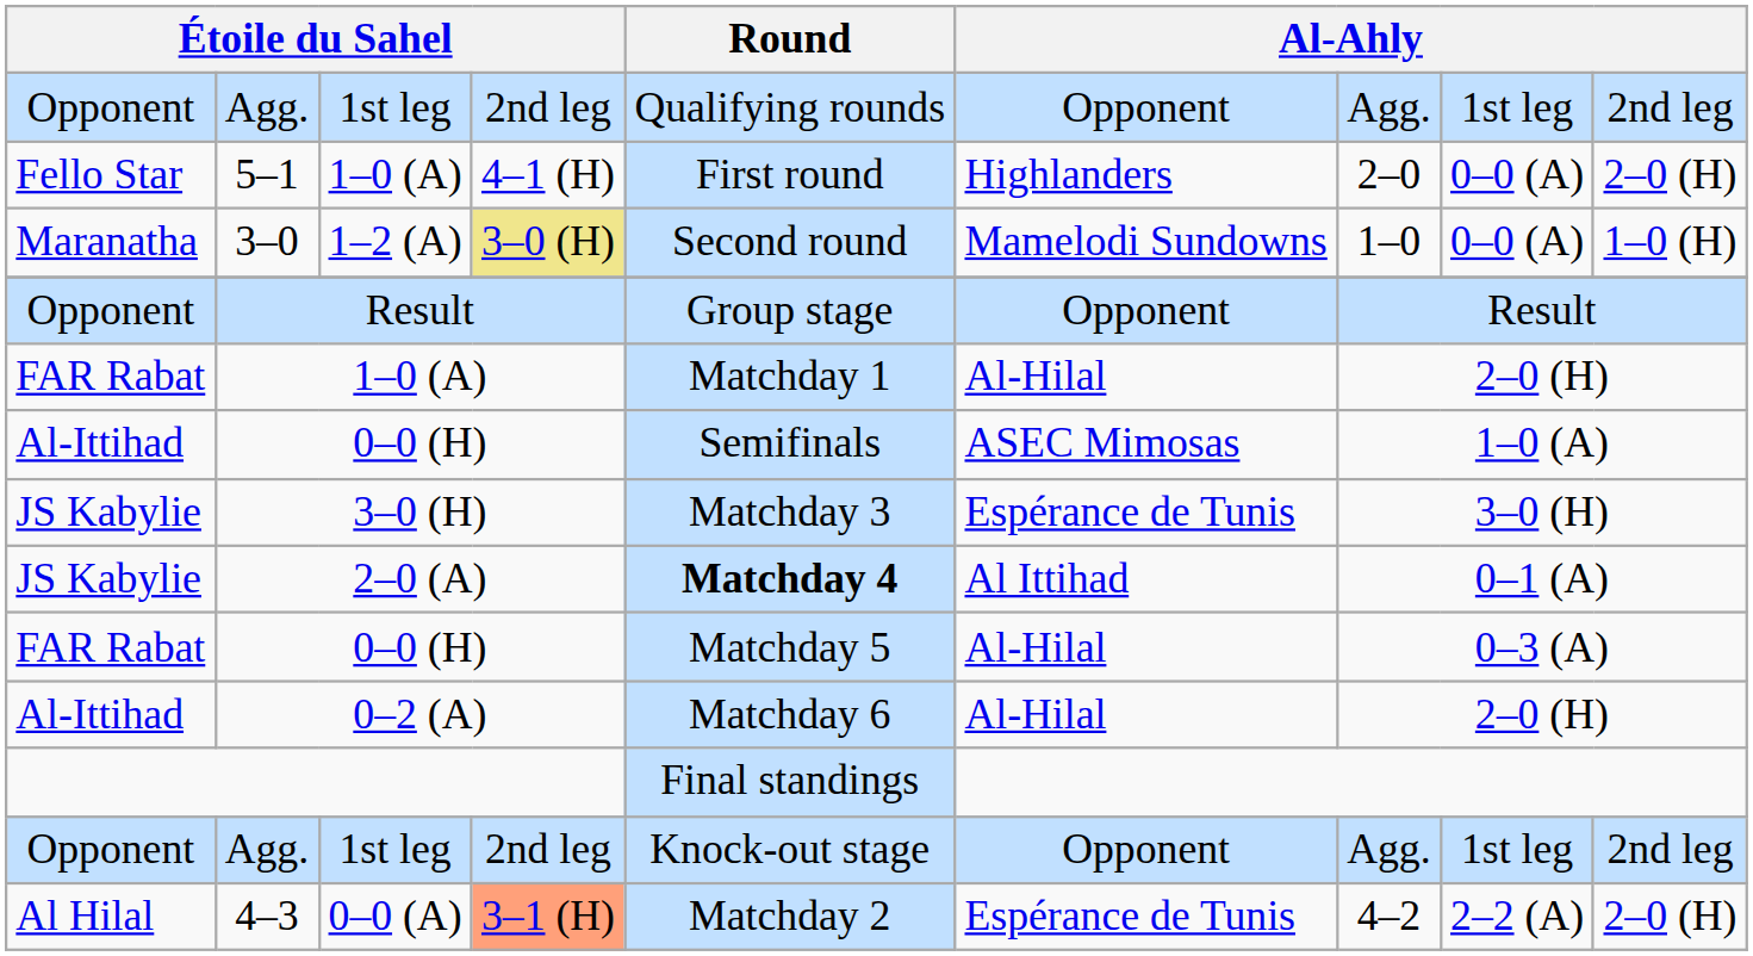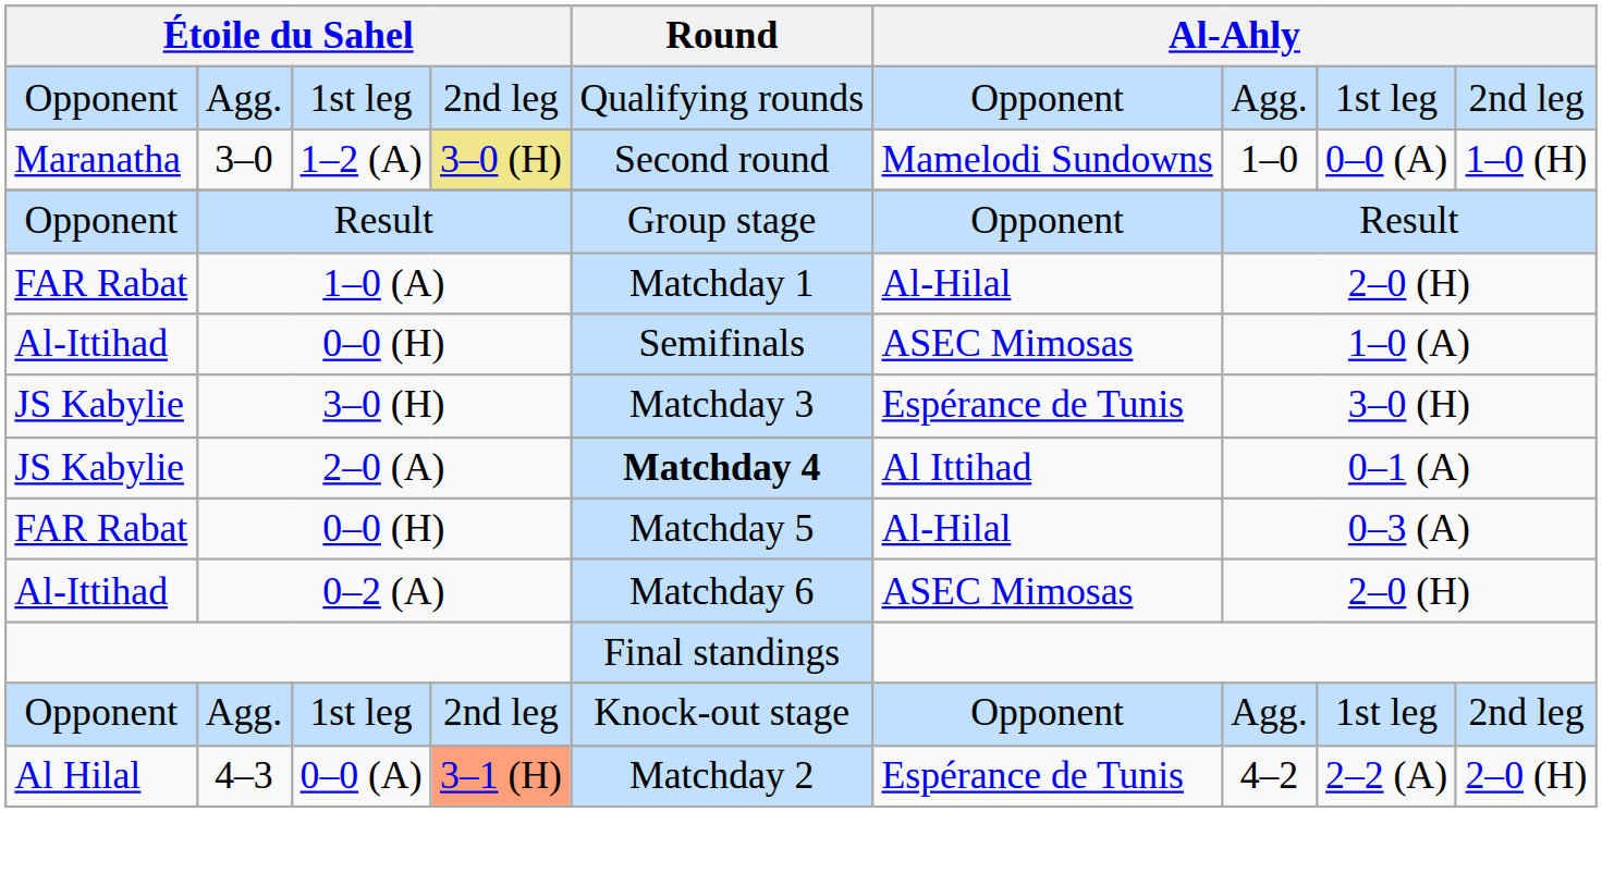- row: Fello Star | 5–1 | 1–0 (A) | 4–1 (H) | First round | Highlanders | 2–0 | 0–0 (A) | 2–0 (H)
0–2 (A) | column 6: Al-Hilal -> ASEC Mimosas
